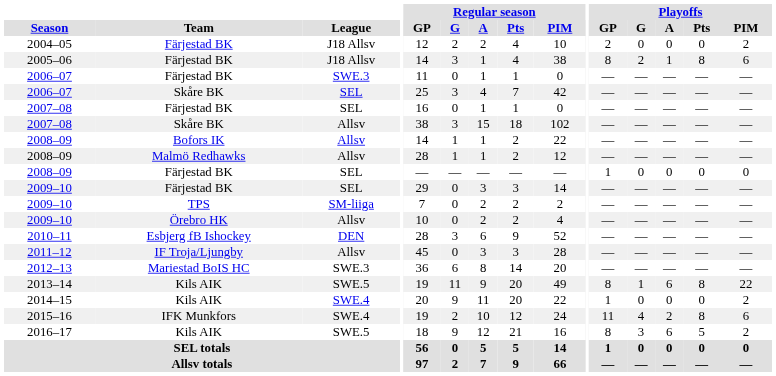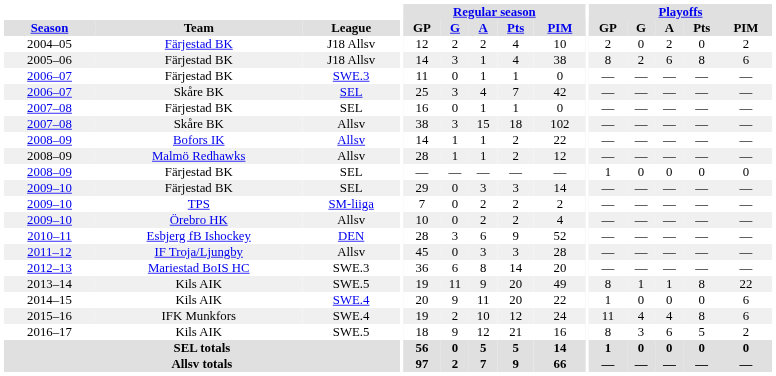2004–05 | Playoffs / A: 0 -> 2
2005–06 | Playoffs / A: 1 -> 6
2013–14 | Playoffs / A: 6 -> 1
2014–15 | Playoffs / PIM: 2 -> 6
2015–16 | Playoffs / A: 2 -> 4
